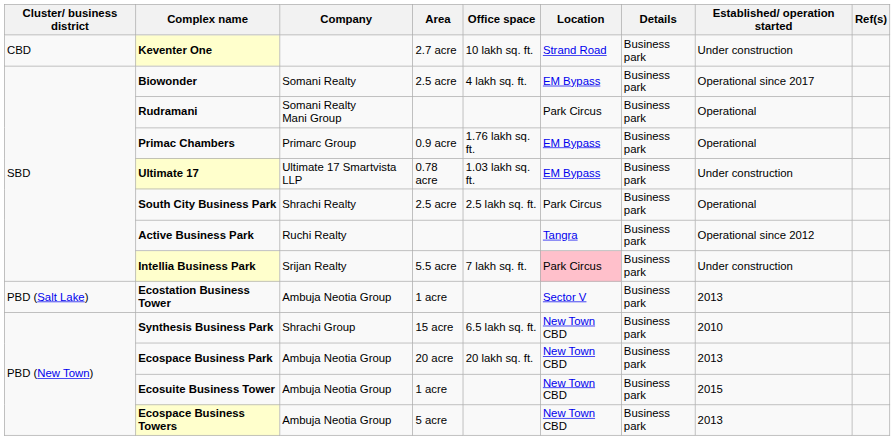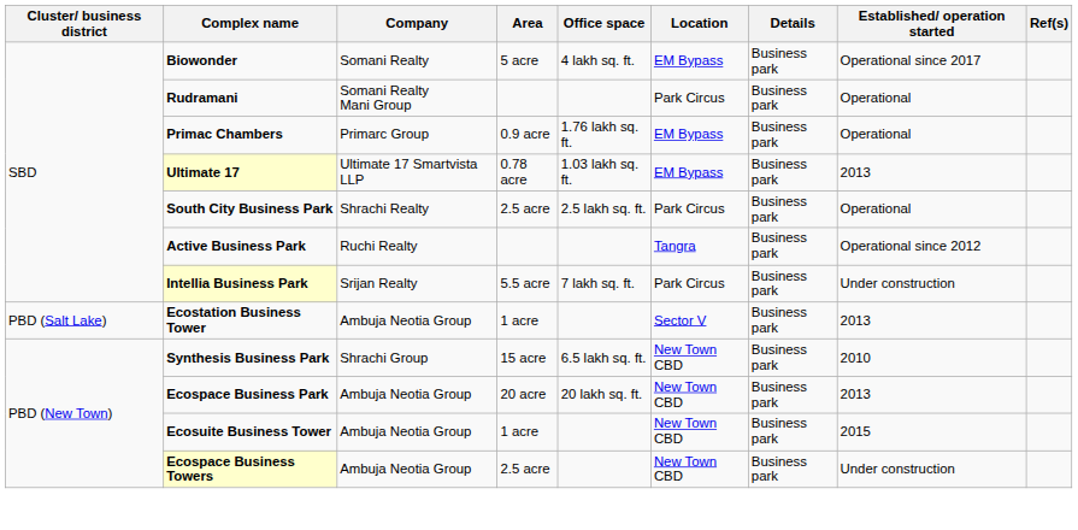- row: CBD | Keventer One | 2.7 acre | 10 lakh sq. ft. | Strand Road | Business park | Under construction
Biowonder | Area: 2.5 acre -> 5 acre
Ultimate 17 | Established/ operation started: Under construction -> 2013
Intellia Business Park | Location: pink background -> no background
Ecospace Business Towers | Area: 5 acre -> 2.5 acre
Ecospace Business Towers | Established/ operation started: 2013 -> Under construction
